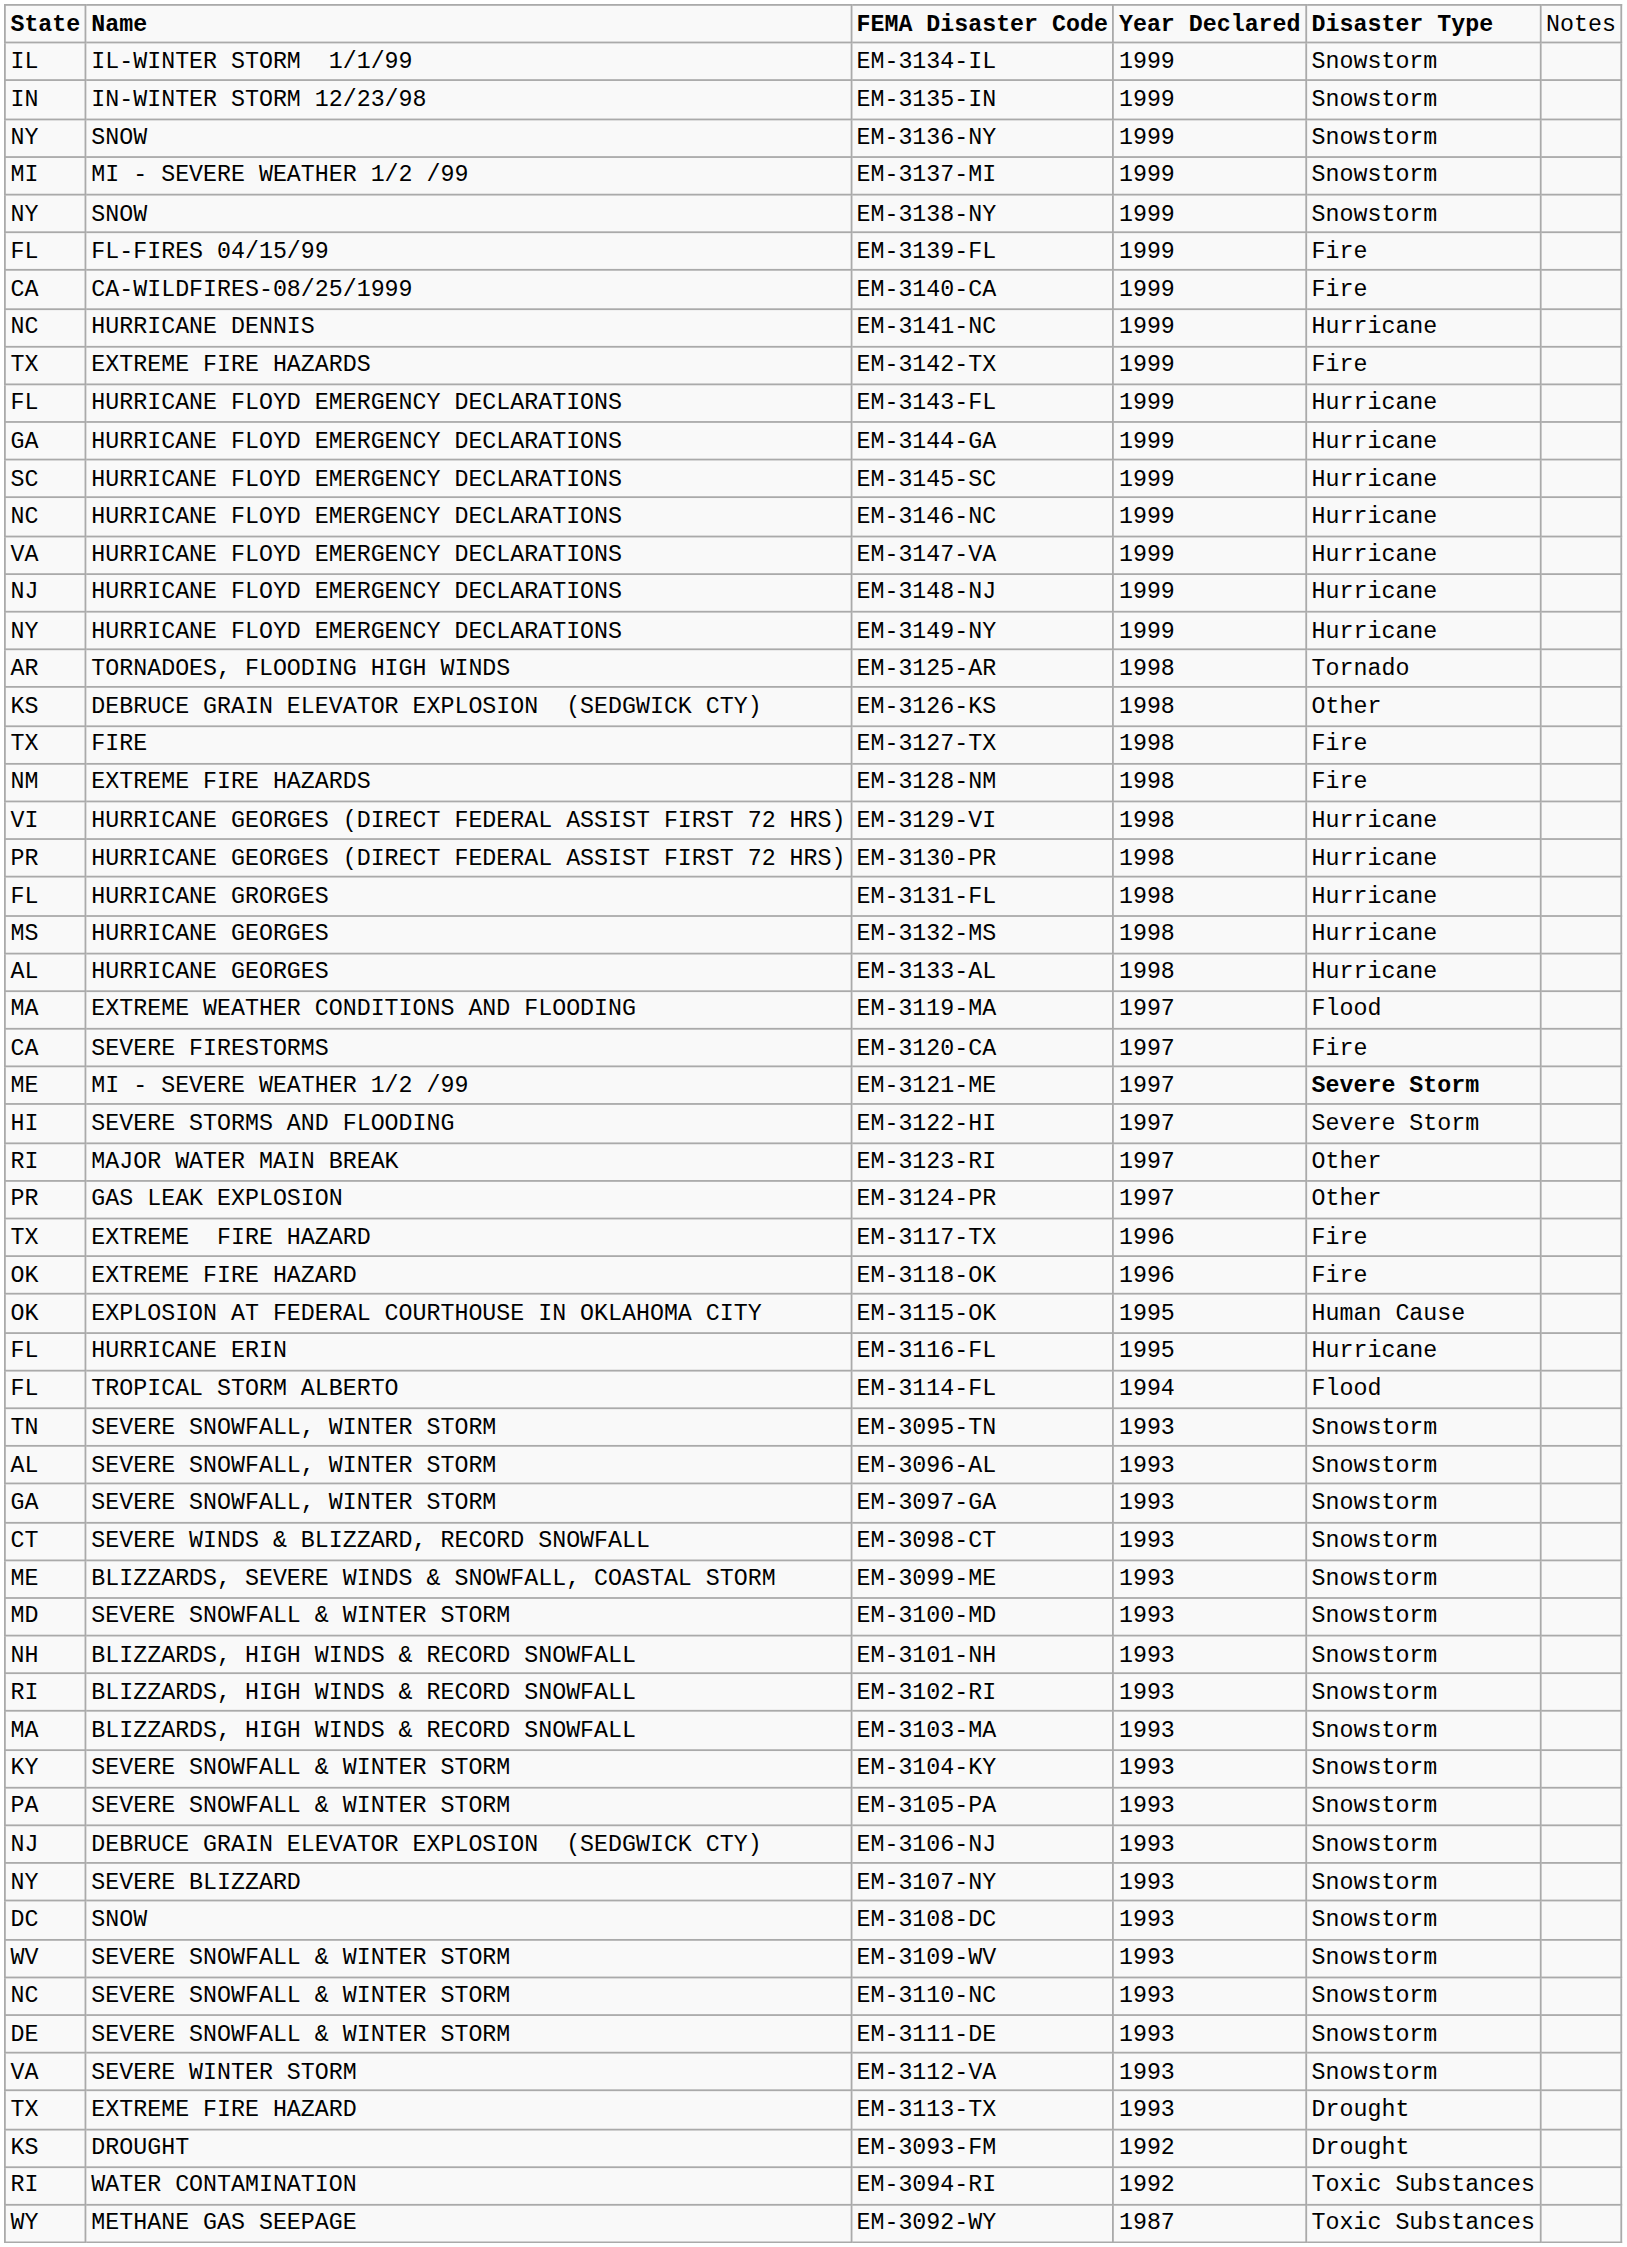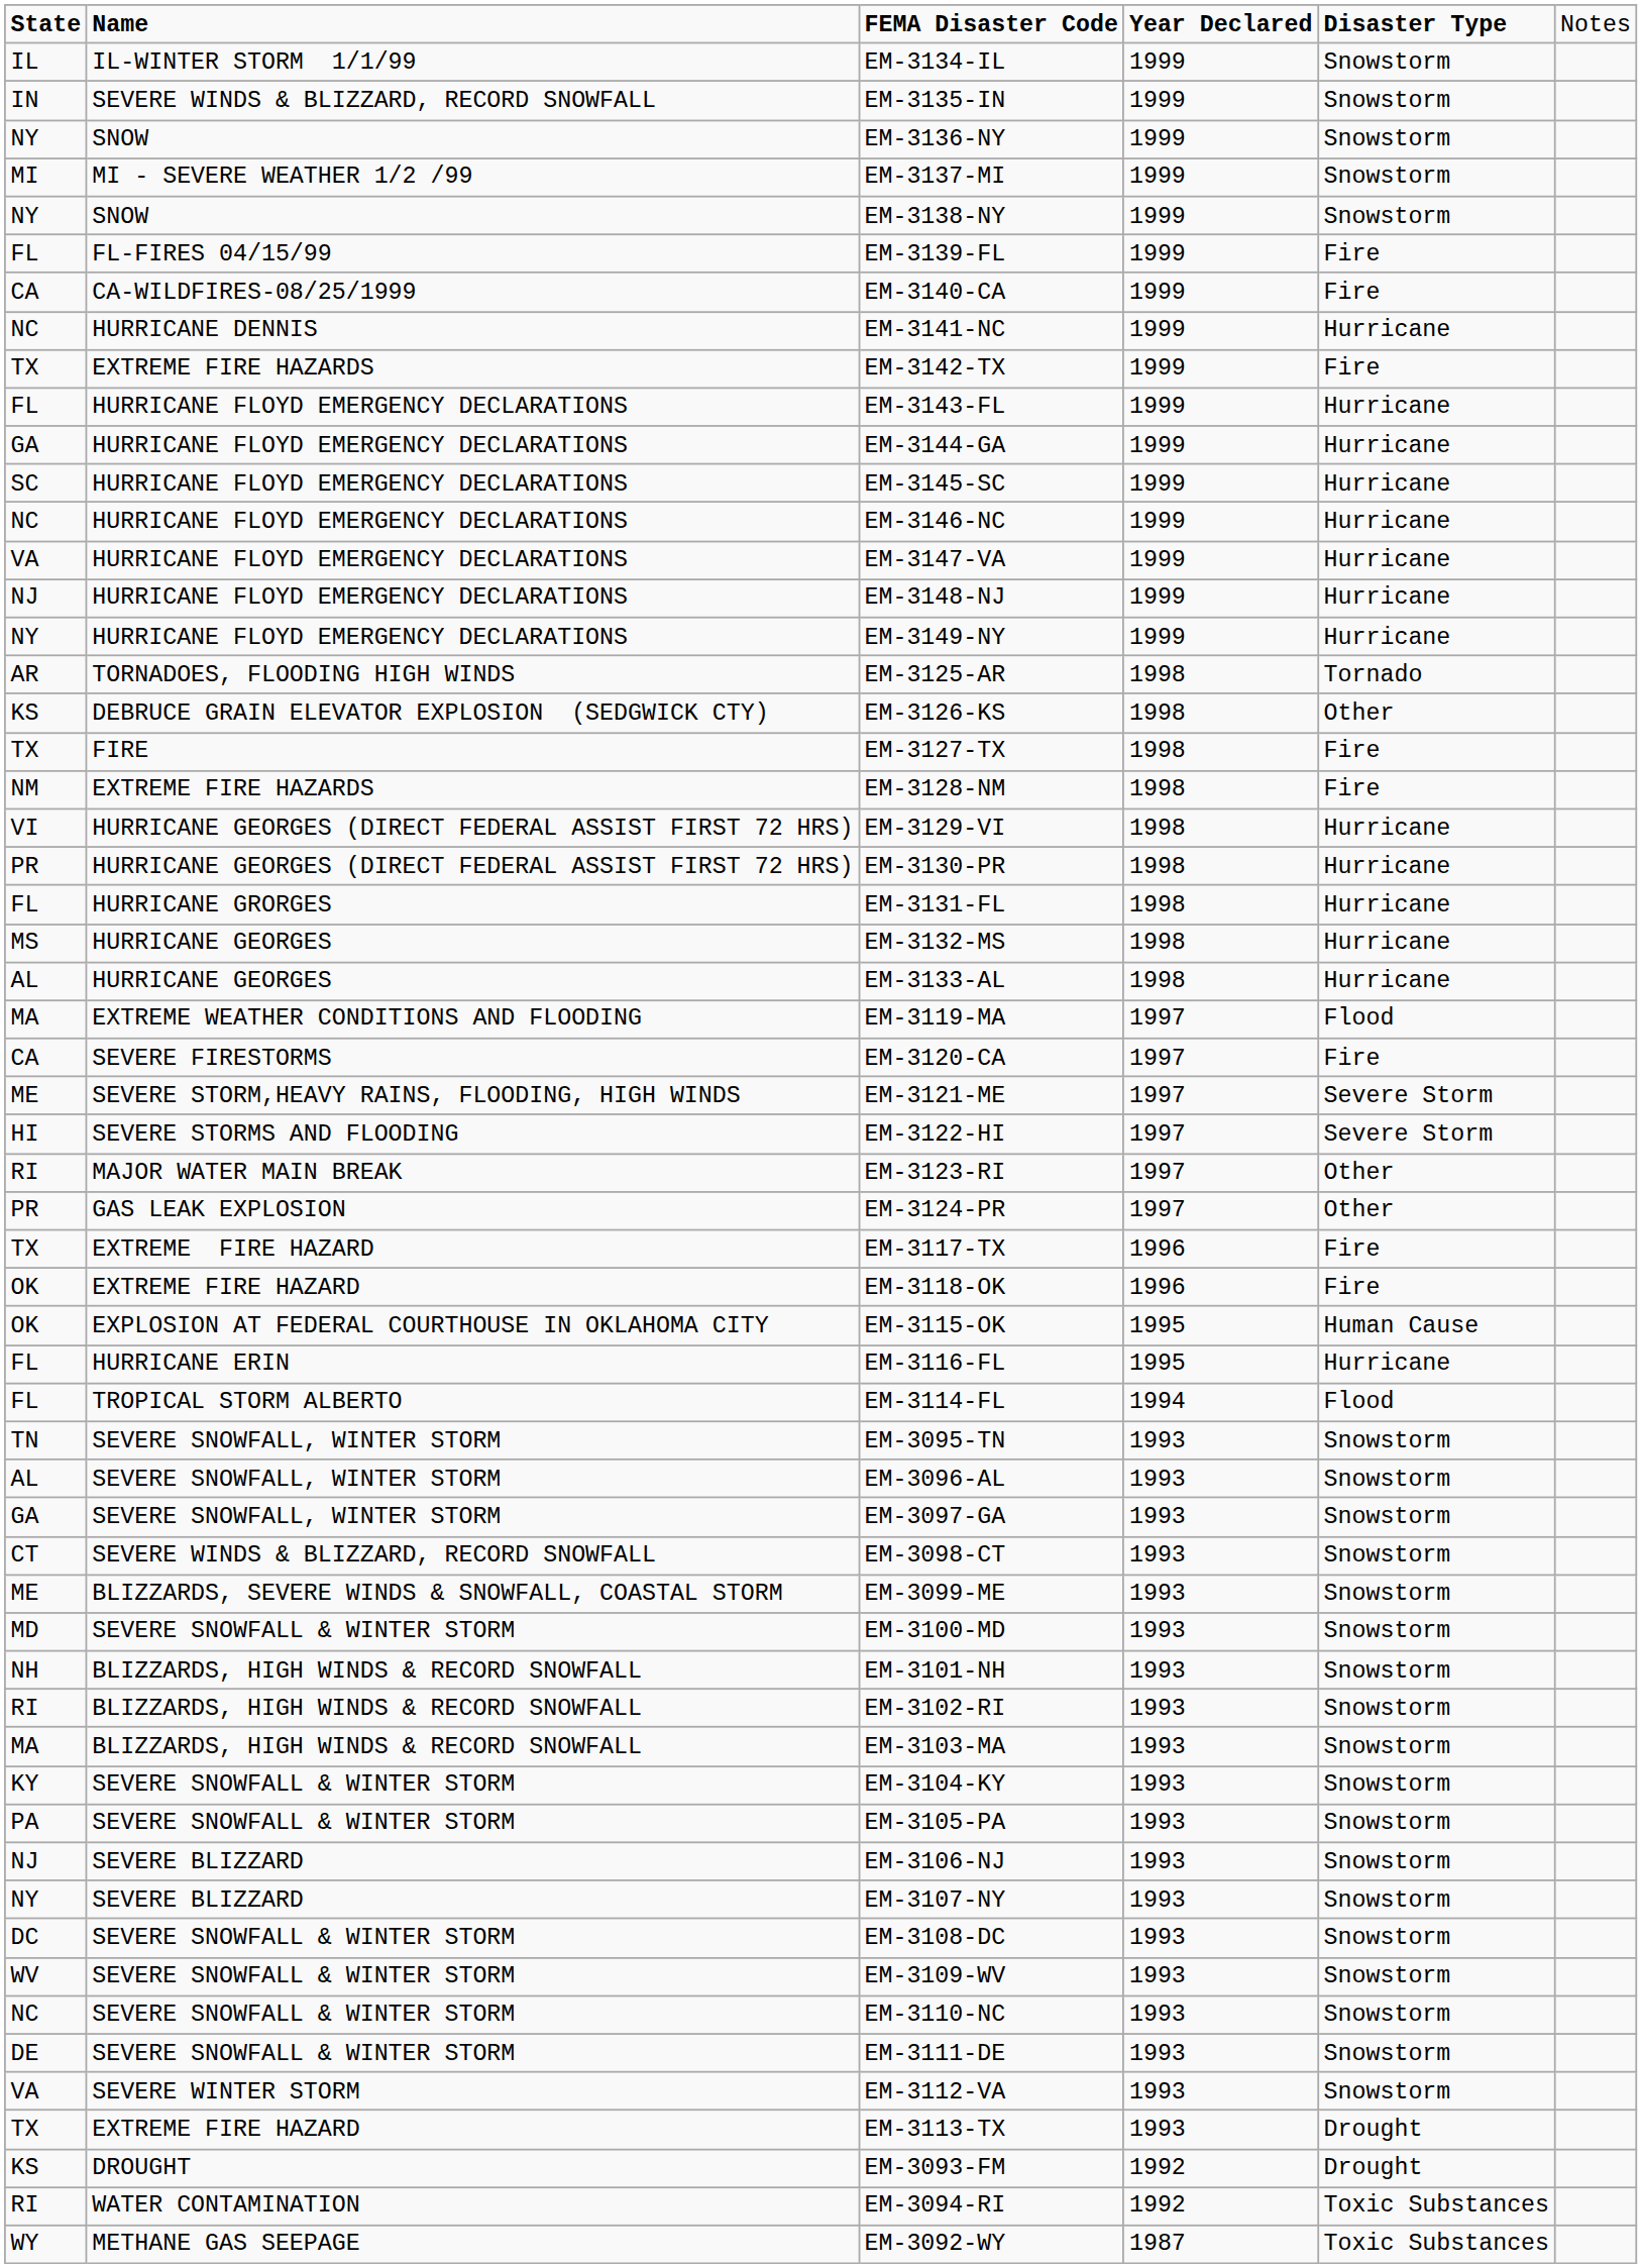EM-3135-IN | column 2: IN-WINTER STORM 12/23/98 -> SEVERE WINDS & BLIZZARD, RECORD SNOWFALL
EM-3121-ME | column 2: MI - SEVERE WEATHER 1/2 /99 -> SEVERE STORM,HEAVY RAINS, FLOODING, HIGH WINDS
EM-3121-ME | column 5: bold -> normal
EM-3106-NJ | column 2: DEBRUCE GRAIN ELEVATOR EXPLOSION (SEDGWICK CTY) -> SEVERE BLIZZARD
EM-3108-DC | column 2: SNOW -> SEVERE SNOWFALL & WINTER STORM
